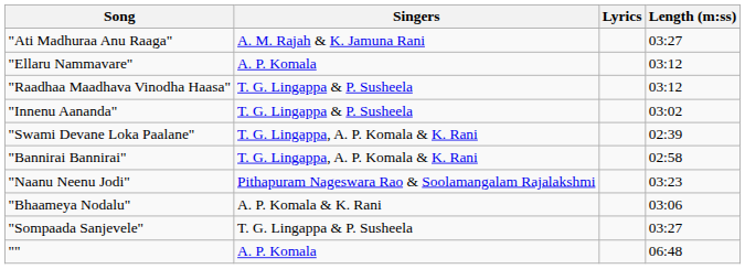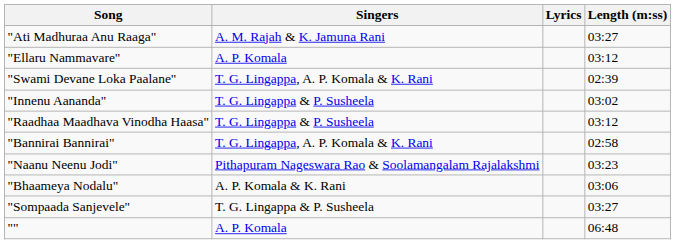rows swapped: "Raadhaa Maadhava Vinodha Haasa" <-> "Swami Devane Loka Paalane"
